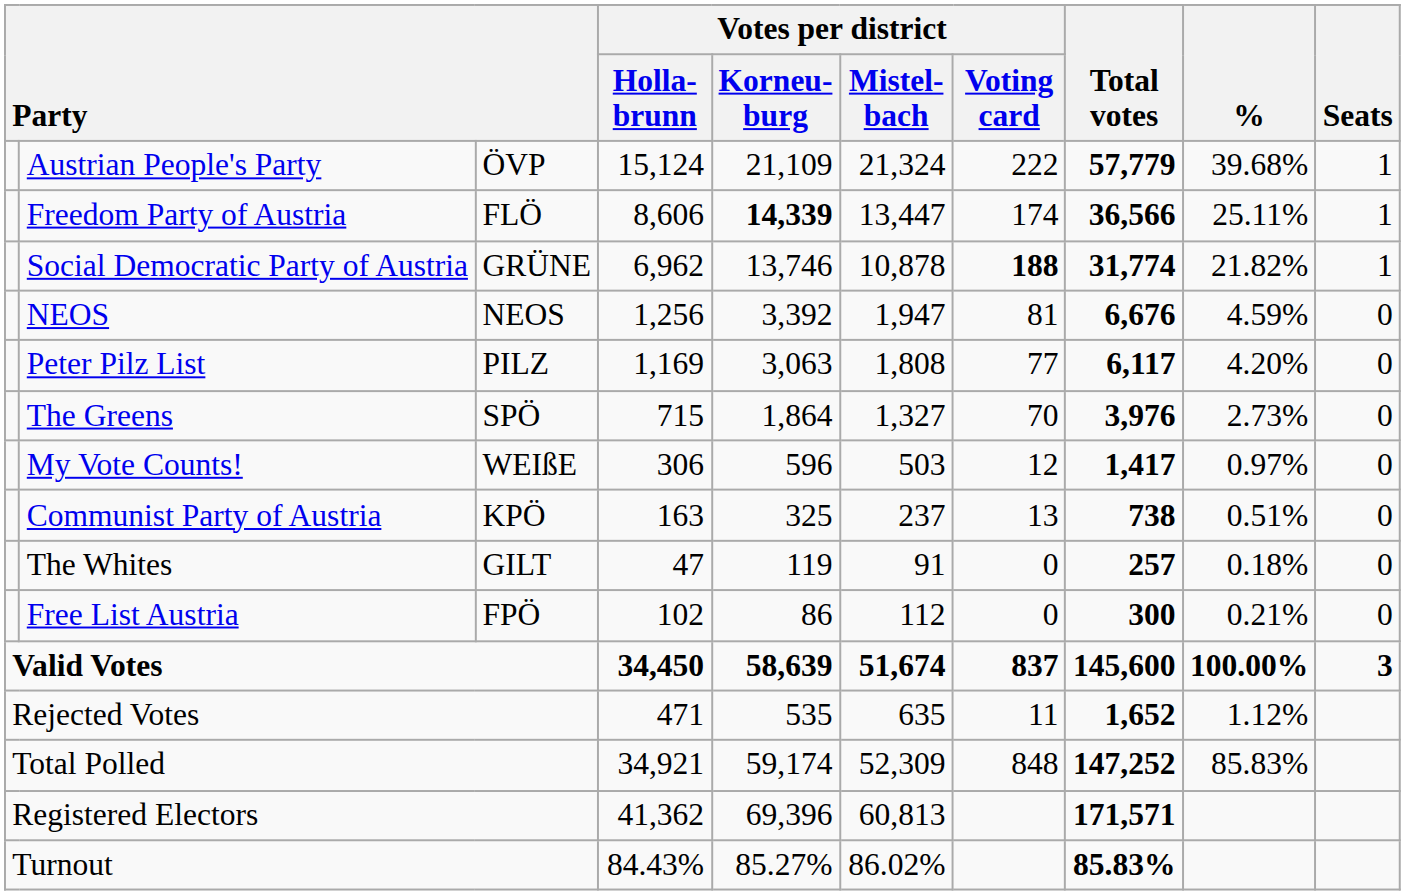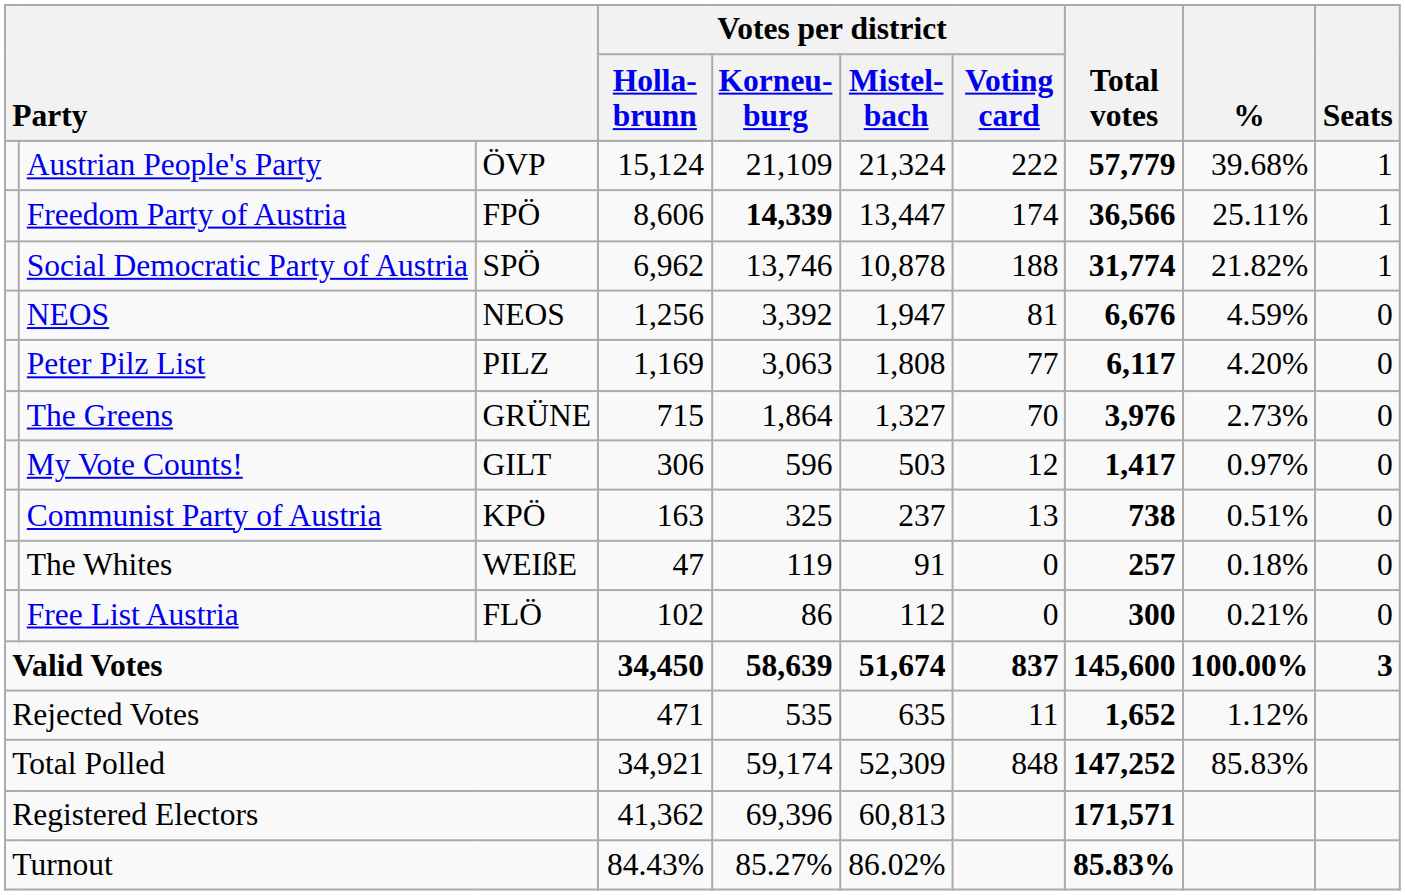Freedom Party of Austria | column 3: FLÖ -> FPÖ
Social Democratic Party of Austria | column 3: GRÜNE -> SPÖ
Social Democratic Party of Austria | Votes per district / Voting card: bold -> normal
The Greens | column 3: SPÖ -> GRÜNE
My Vote Counts! | column 3: WEIßE -> GILT
The Whites | column 3: GILT -> WEIßE
Free List Austria | column 3: FPÖ -> FLÖ
